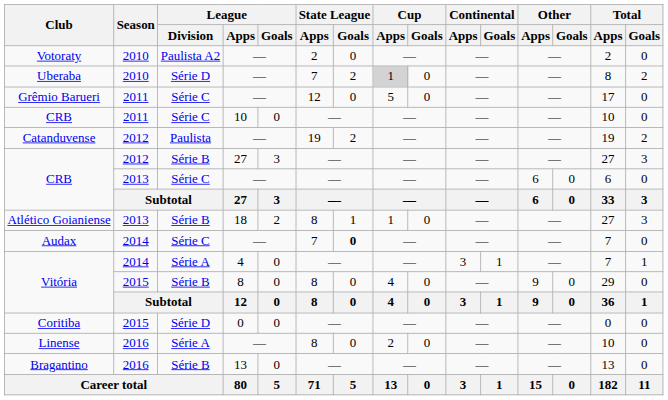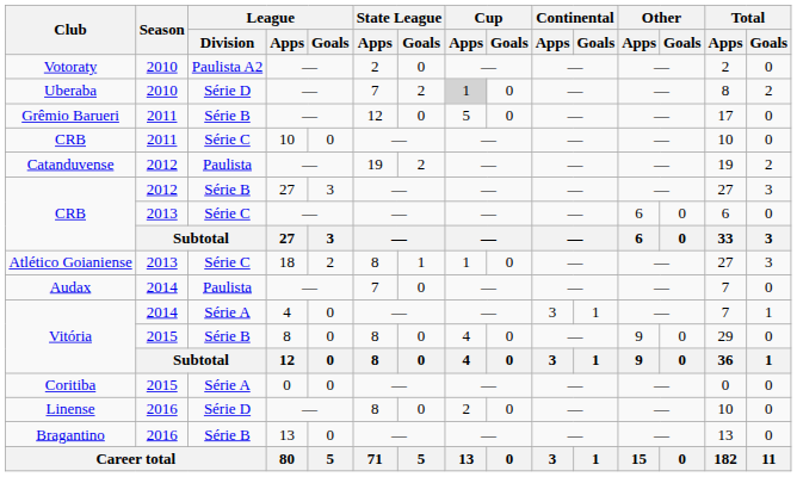Grêmio Barueri | League / Division: Série C -> Série B
Atlético Goianiense | League / Division: Série B -> Série C
Audax | League / Division: Série C -> Paulista
Audax | State League / Goals: bold -> normal
Coritiba | League / Division: Série D -> Série A
Linense | League / Division: Série A -> Série D
